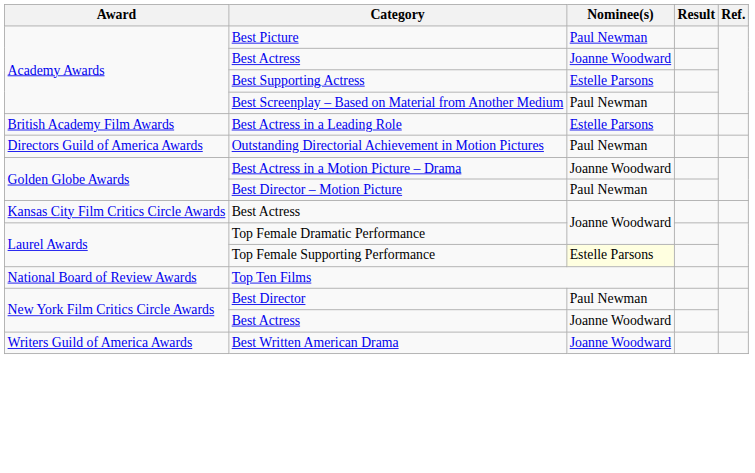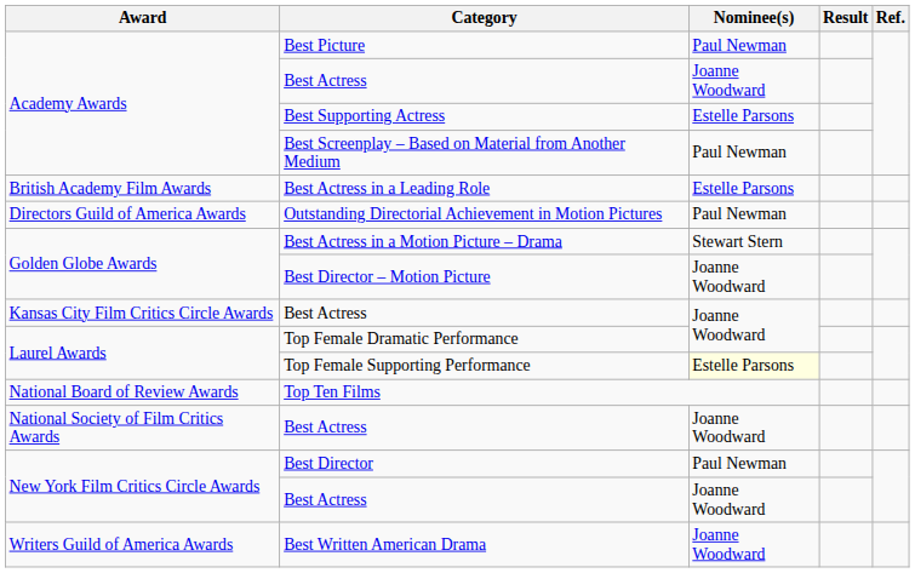Best Actress in a Motion Picture – Drama | Nominee(s): Joanne Woodward -> Stewart Stern
Best Director – Motion Picture | Nominee(s): Paul Newman -> Joanne Woodward
+ row: National Society of Film Critics Awards | Best Actress | Joanne Woodward
